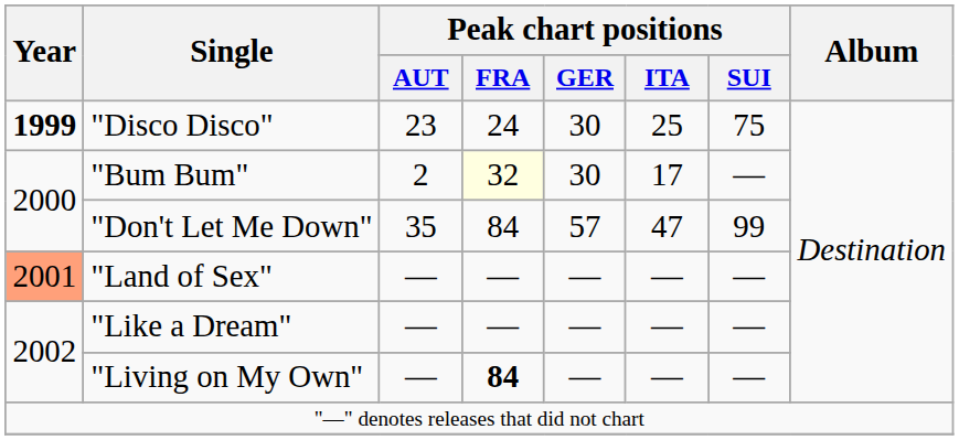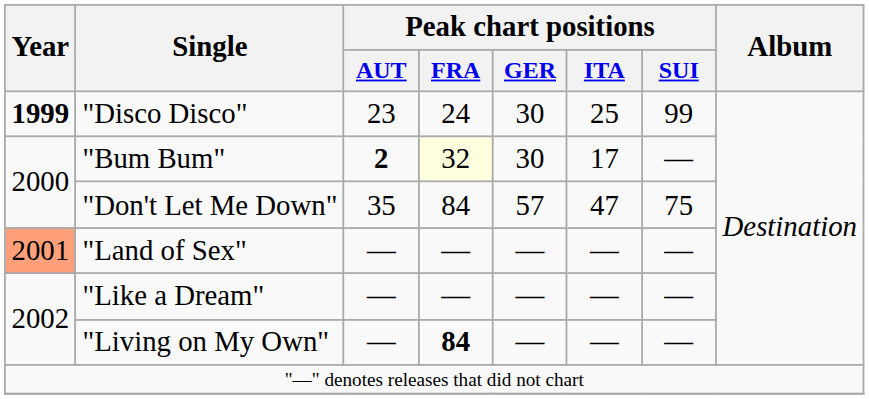"Disco Disco" | Peak chart positions / SUI: 75 -> 99
"Bum Bum" | Peak chart positions / AUT: normal -> bold
"Don't Let Me Down" | Peak chart positions / SUI: 99 -> 75
